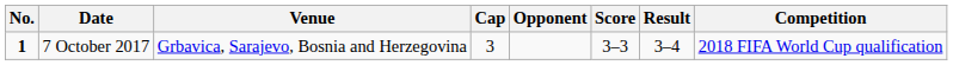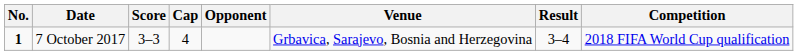columns swapped: Venue <-> Score
7 October 2017 | Cap: 3 -> 4
